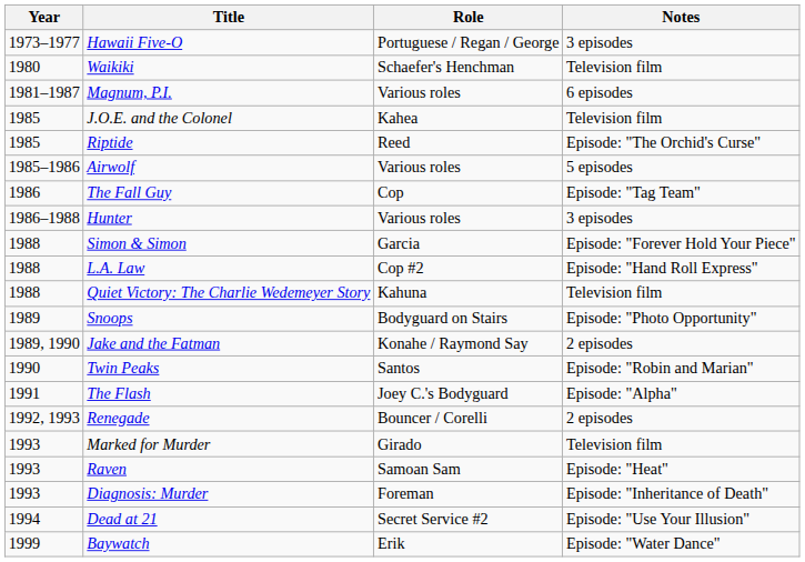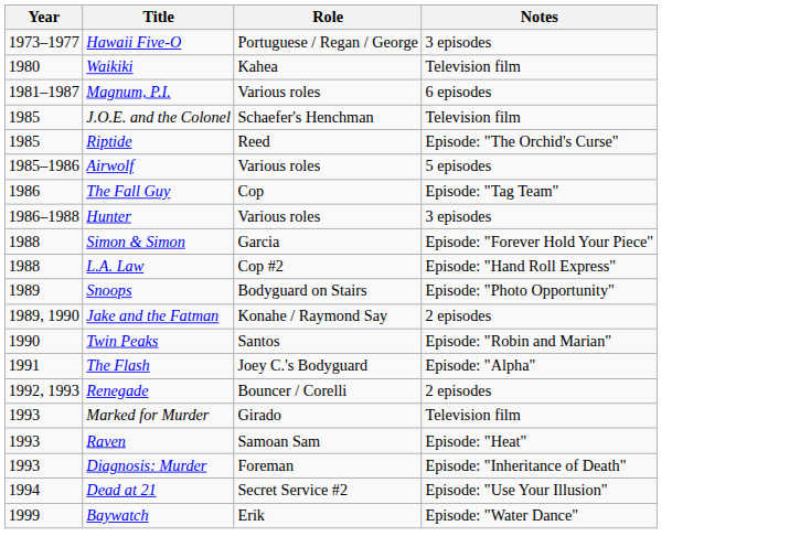Waikiki | Role: Schaefer's Henchman -> Kahea
J.O.E. and the Colonel | Role: Kahea -> Schaefer's Henchman
- row: 1988 | Quiet Victory: The Charlie Wedemeyer Story | Kahuna | Television film
